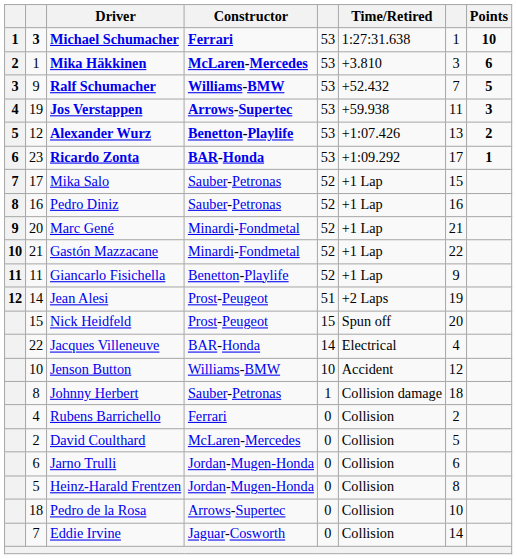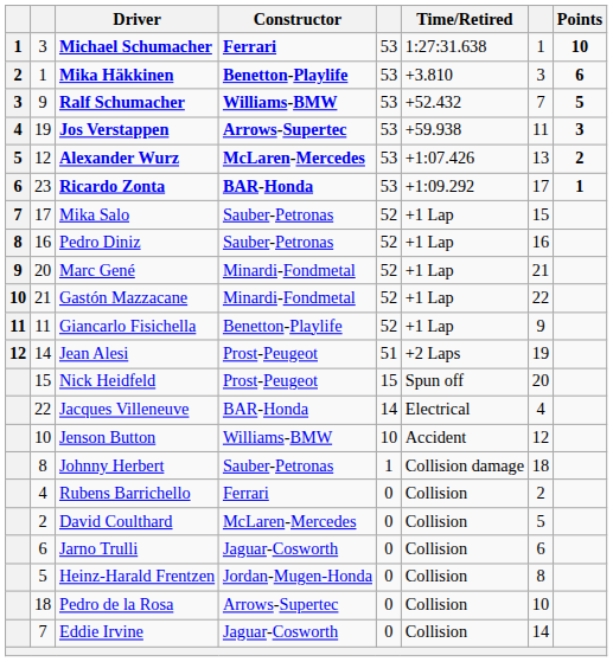Michael Schumacher | column 2: bold -> normal
Mika Häkkinen | Constructor: McLaren-Mercedes -> Benetton-Playlife
Alexander Wurz | Constructor: Benetton-Playlife -> McLaren-Mercedes
Jarno Trulli | Constructor: Jordan-Mugen-Honda -> Jaguar-Cosworth
